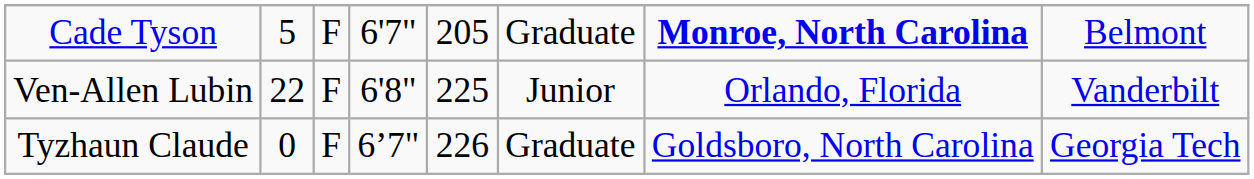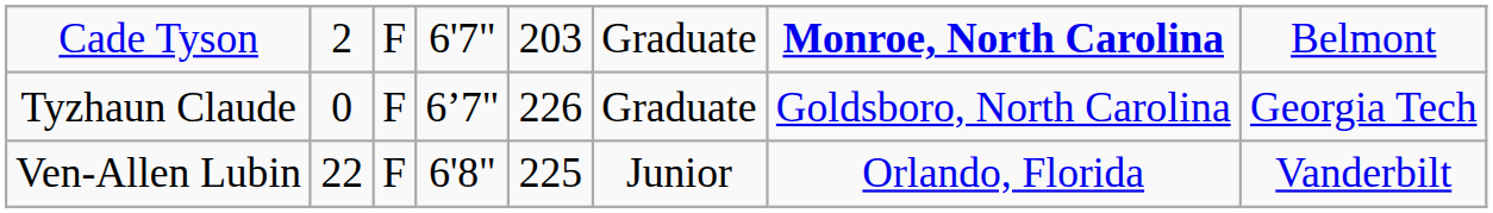Cade Tyson | column 2: 5 -> 2
Cade Tyson | column 5: 205 -> 203
rows swapped: Ven-Allen Lubin <-> Tyzhaun Claude
